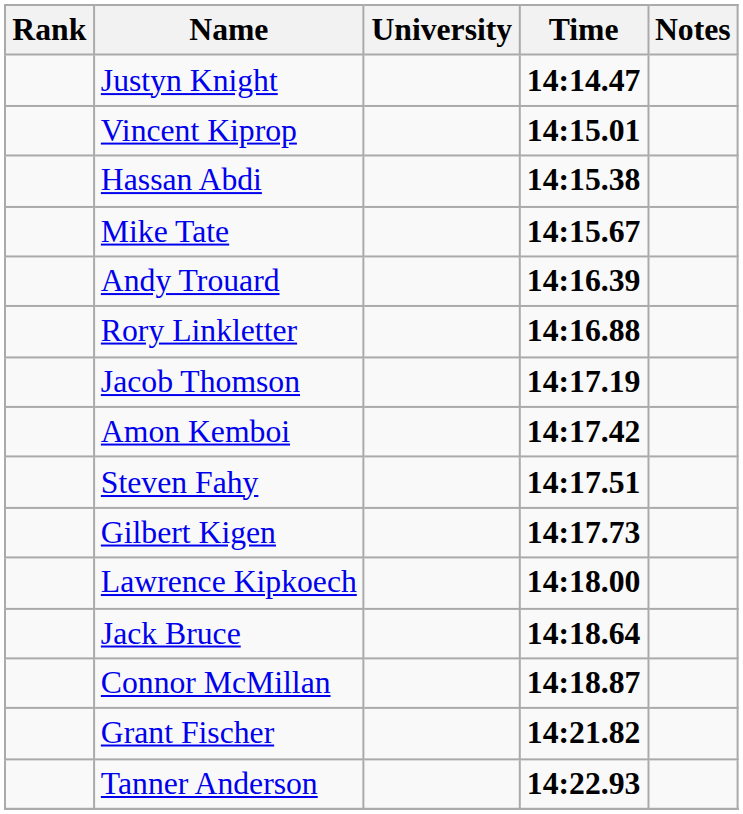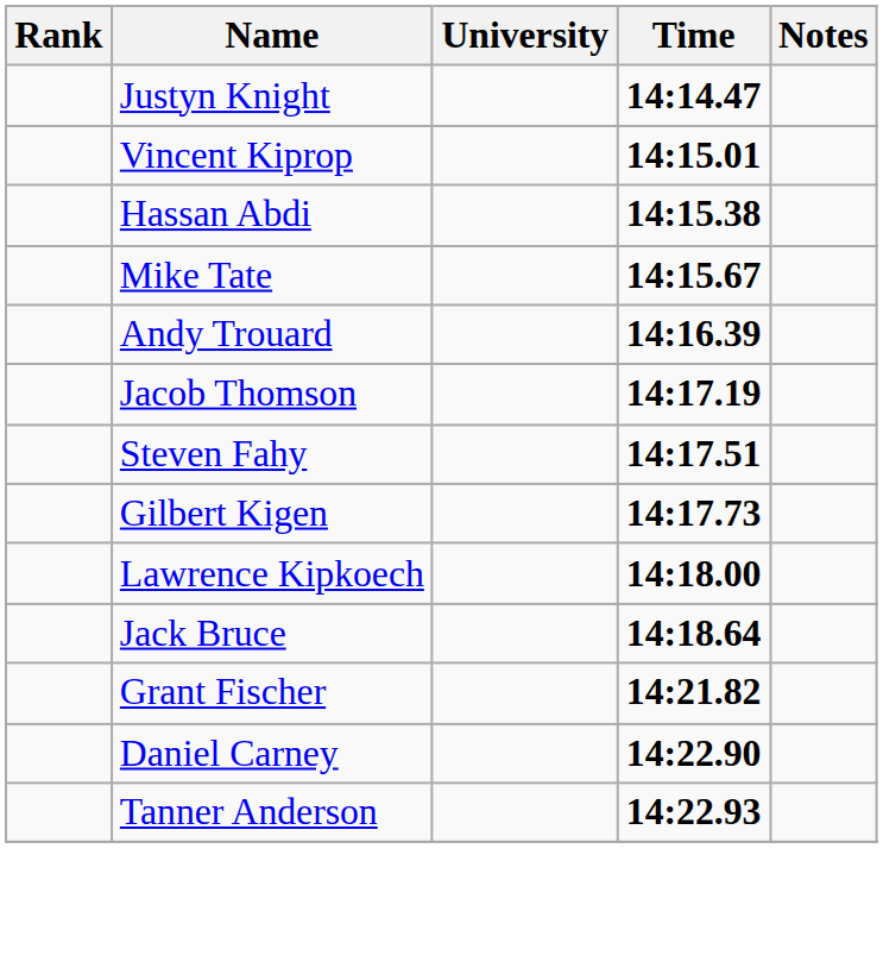- row: Rory Linkletter | 14:16.88
- row: Amon Kemboi | 14:17.42
- row: Connor McMillan | 14:18.87
+ row: Daniel Carney | 14:22.90
